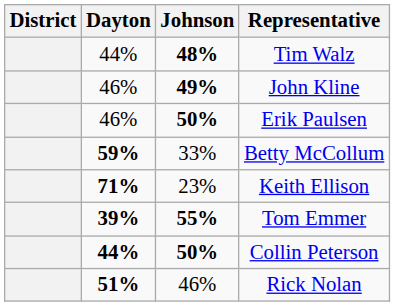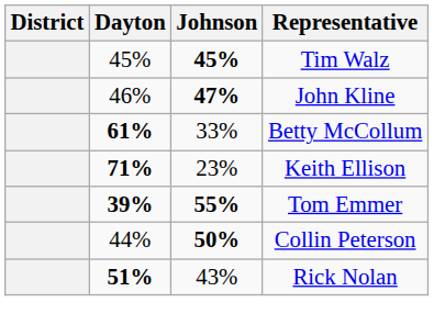Tim Walz | Dayton: 44% -> 45%
Tim Walz | Johnson: 48% -> 45%
John Kline | Johnson: 49% -> 47%
- row: 46% | 50% | Erik Paulsen
Betty McCollum | Dayton: 59% -> 61%
Collin Peterson | Dayton: bold -> normal
Rick Nolan | Johnson: 46% -> 43%
